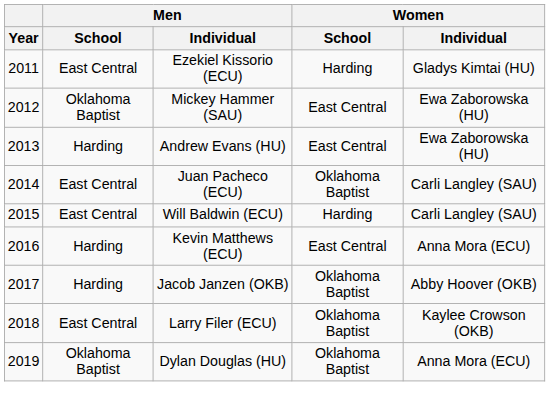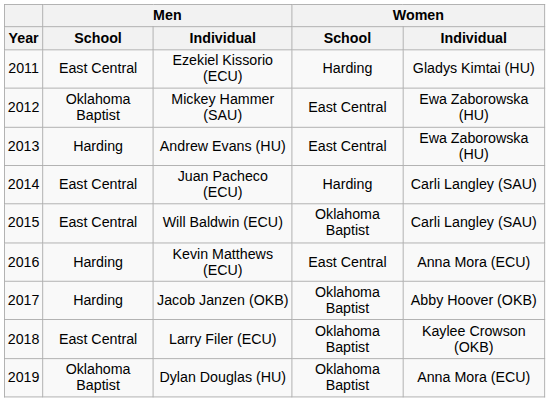Juan Pacheco (ECU) | Women / School: Oklahoma Baptist -> Harding
Will Baldwin (ECU) | Women / School: Harding -> Oklahoma Baptist
